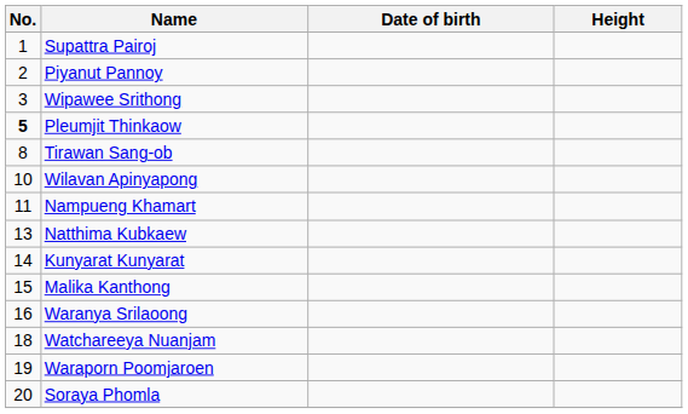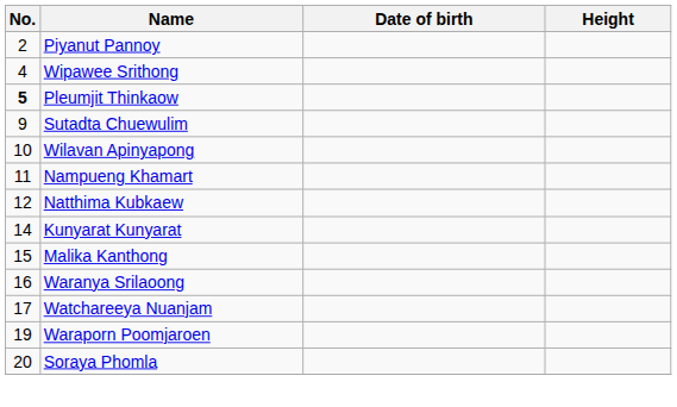- row: 1 | Supattra Pairoj
Wipawee Srithong | No.: 3 -> 4
- row: 8 | Tirawan Sang-ob
+ row: 9 | Sutadta Chuewulim
Natthima Kubkaew | No.: 13 -> 12
Watchareeya Nuanjam | No.: 18 -> 17
